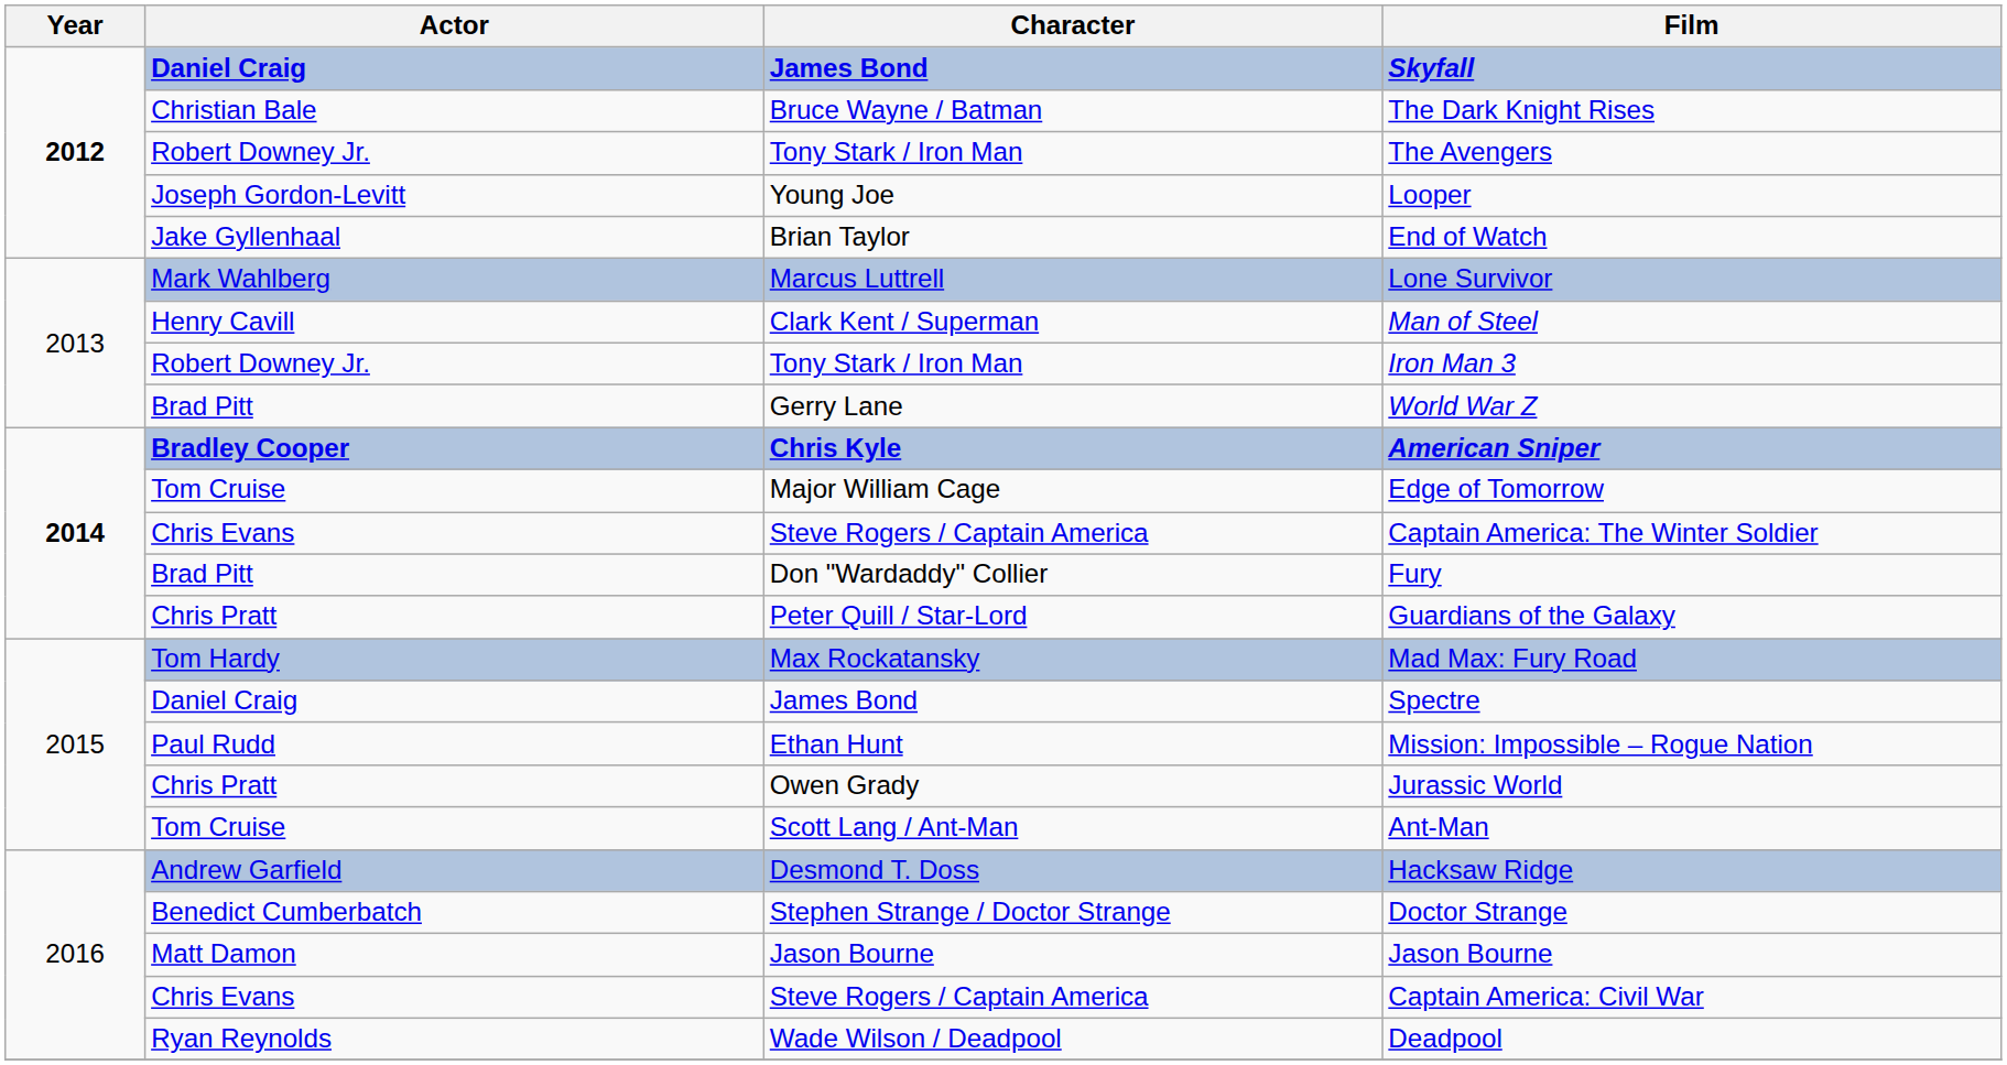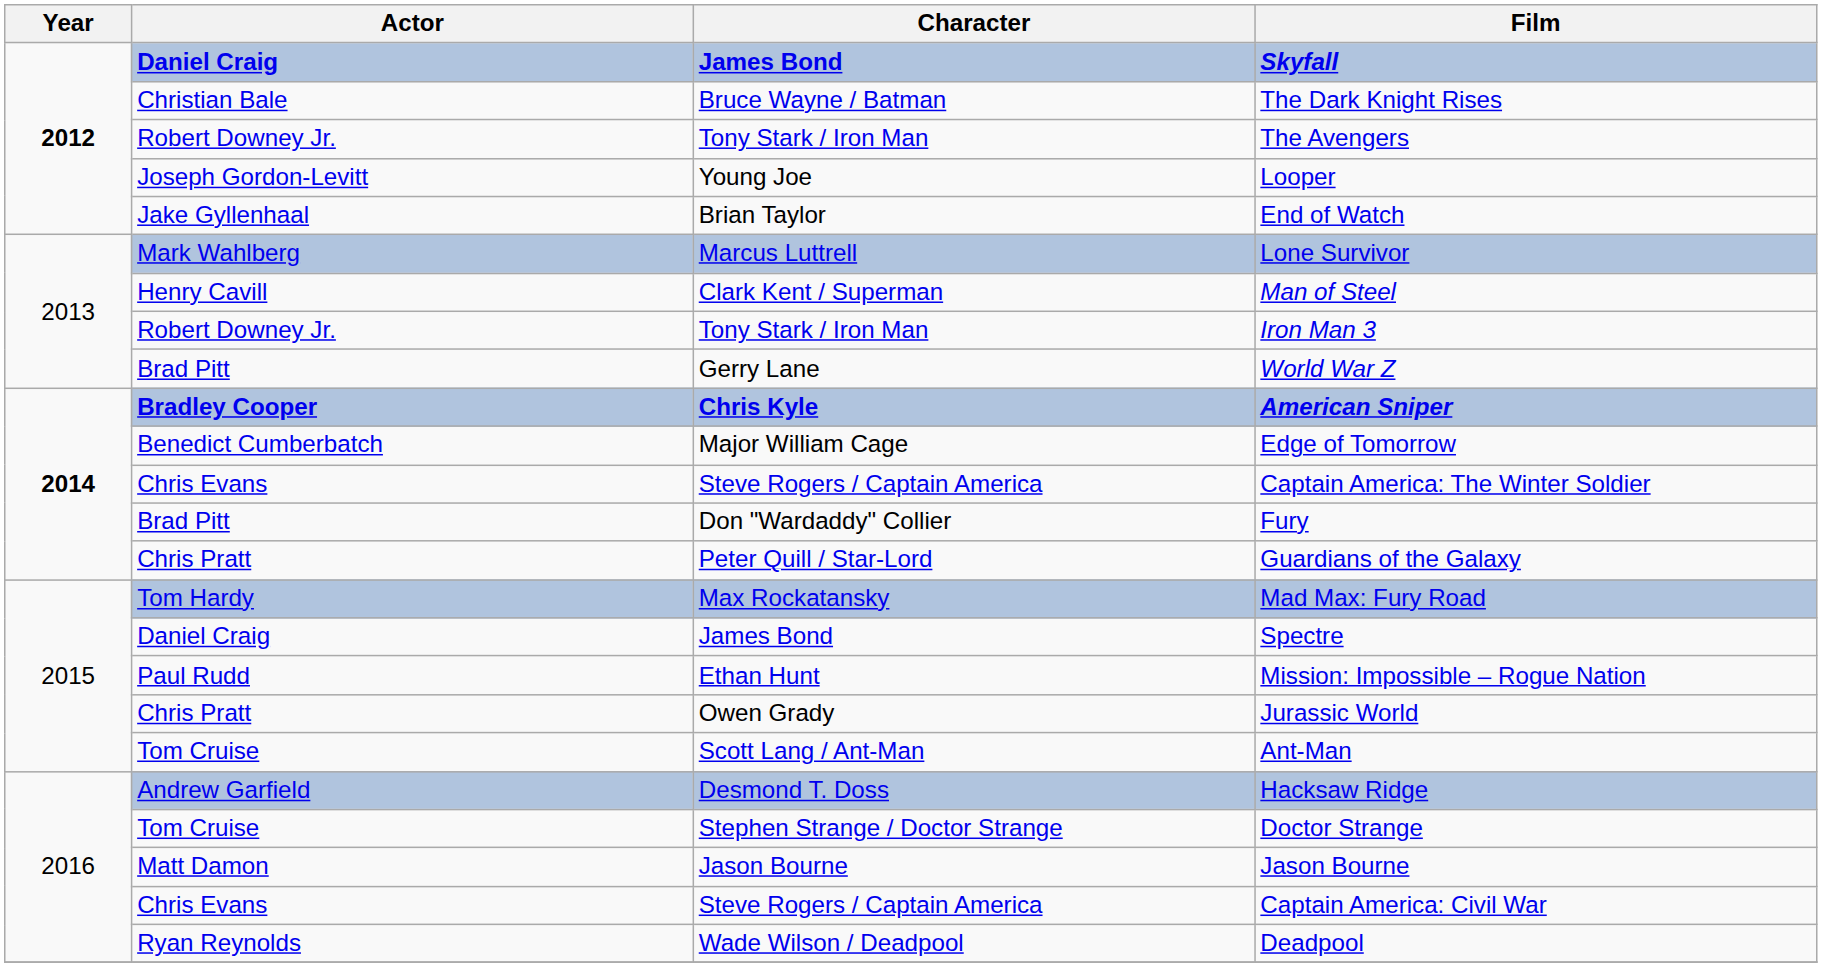Edge of Tomorrow | Actor: Tom Cruise -> Benedict Cumberbatch
Doctor Strange | Actor: Benedict Cumberbatch -> Tom Cruise
